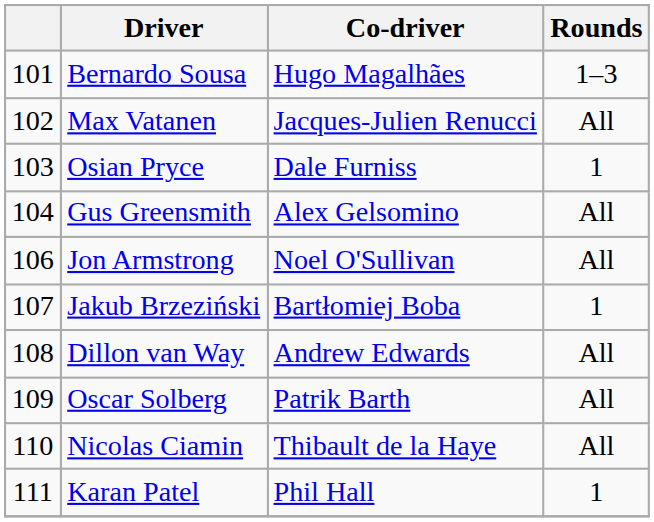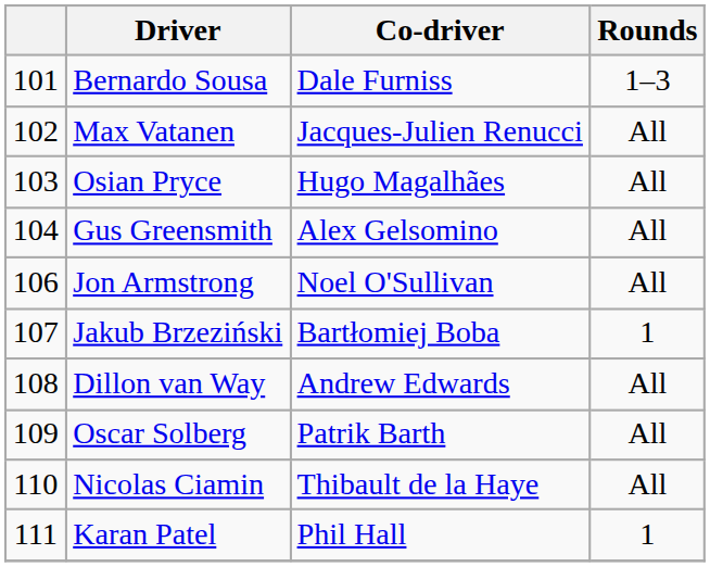Bernardo Sousa | Co-driver: Hugo Magalhães -> Dale Furniss
Osian Pryce | Co-driver: Dale Furniss -> Hugo Magalhães
Osian Pryce | Rounds: 1 -> All
